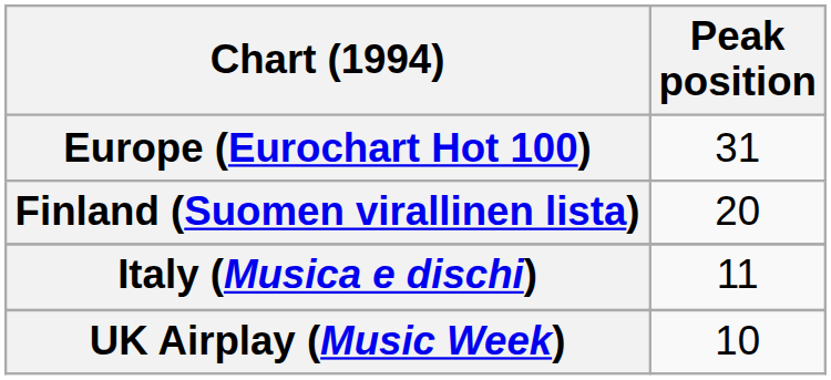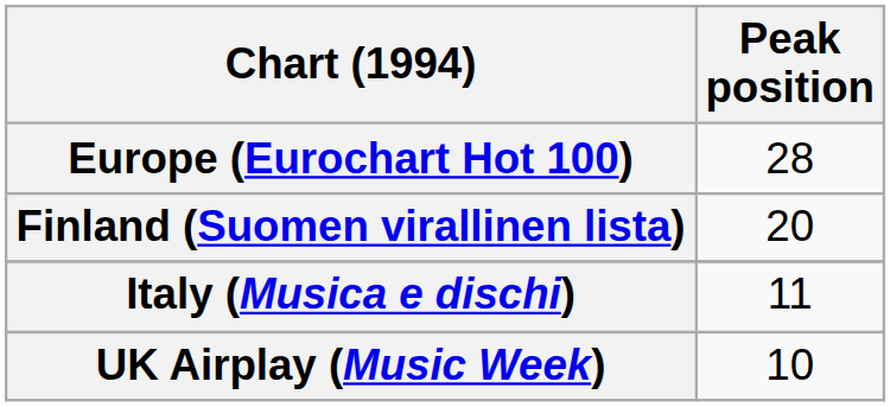Europe (Eurochart Hot 100) | Peak position: 31 -> 28
